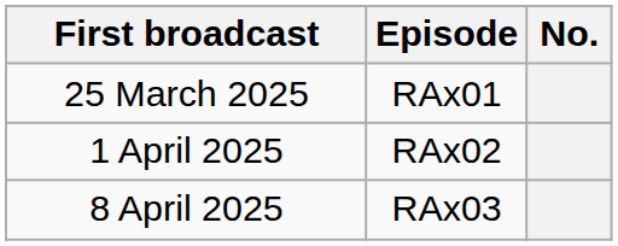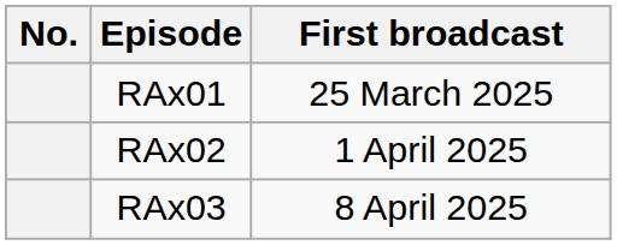columns swapped: No. <-> First broadcast
